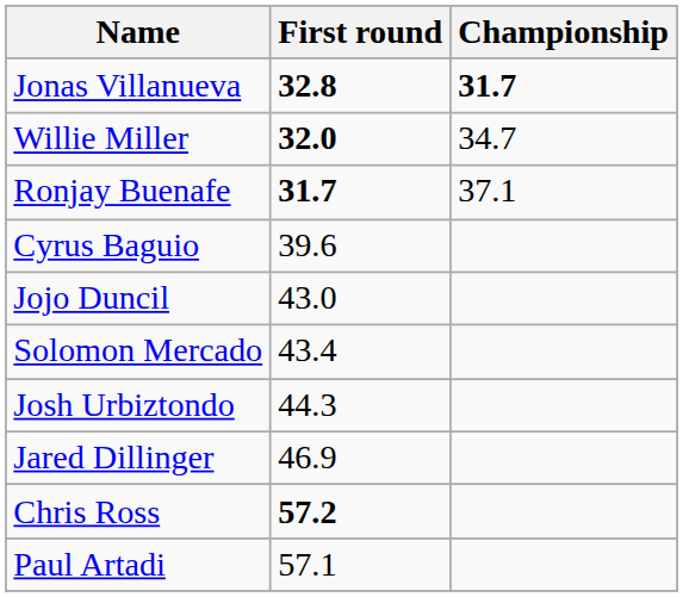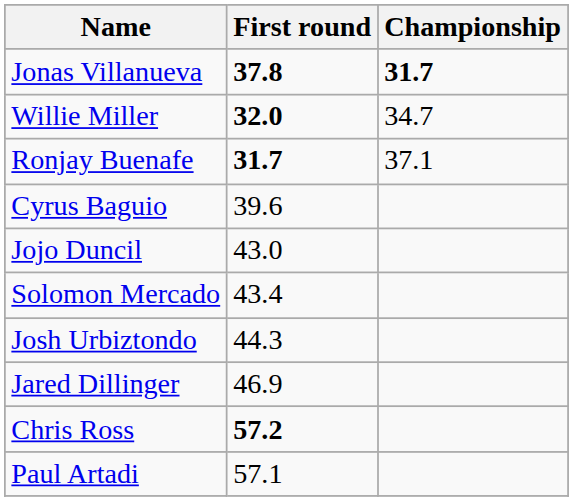Jonas Villanueva | First round: 32.8 -> 37.8
